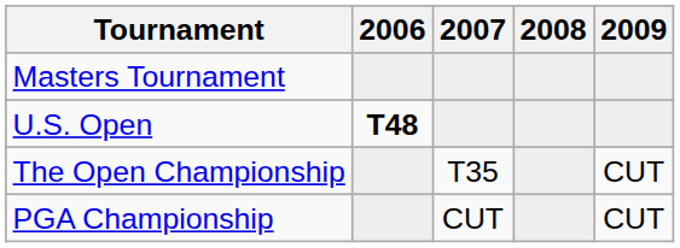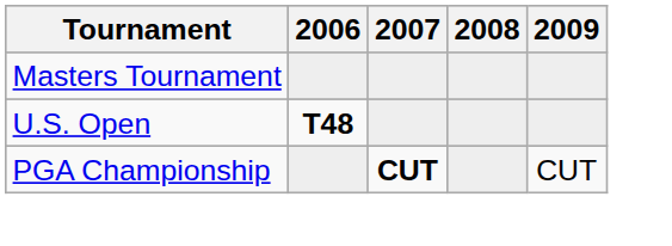- row: The Open Championship | T35 | CUT
PGA Championship | 2007: normal -> bold
